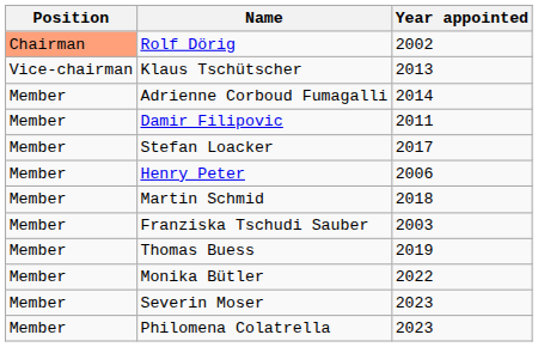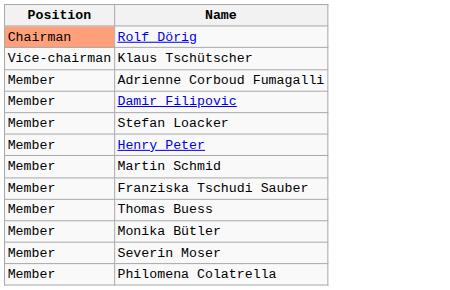- column: Year appointed | 2002 | 2013 | 2014 | 2011 | 2017 | 2006 | 2018 | 2003 | 2019 | 2022 | 2023 | 2023
